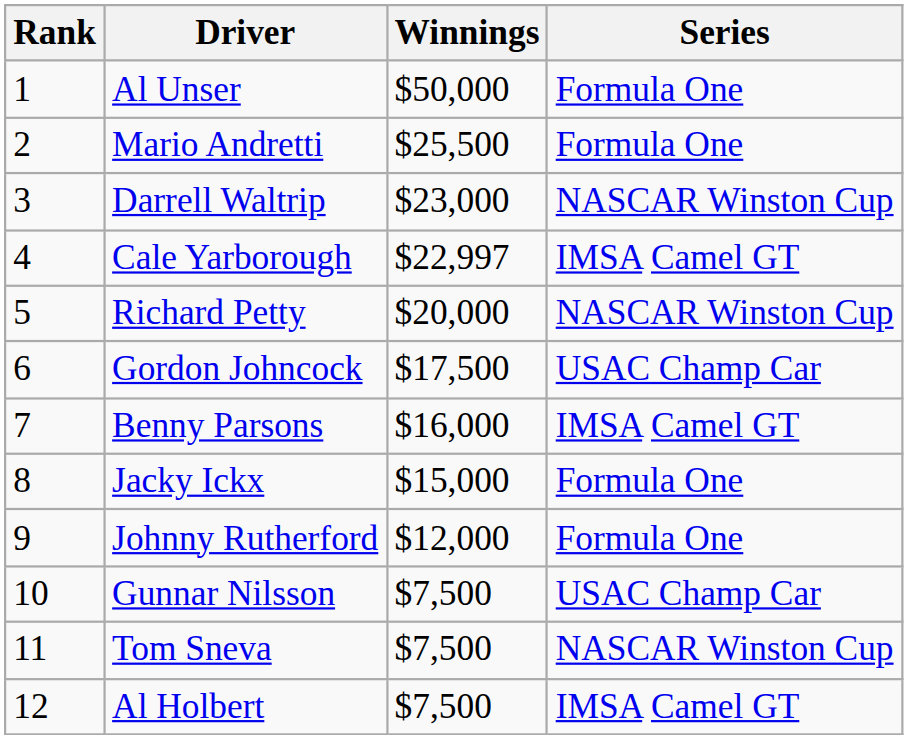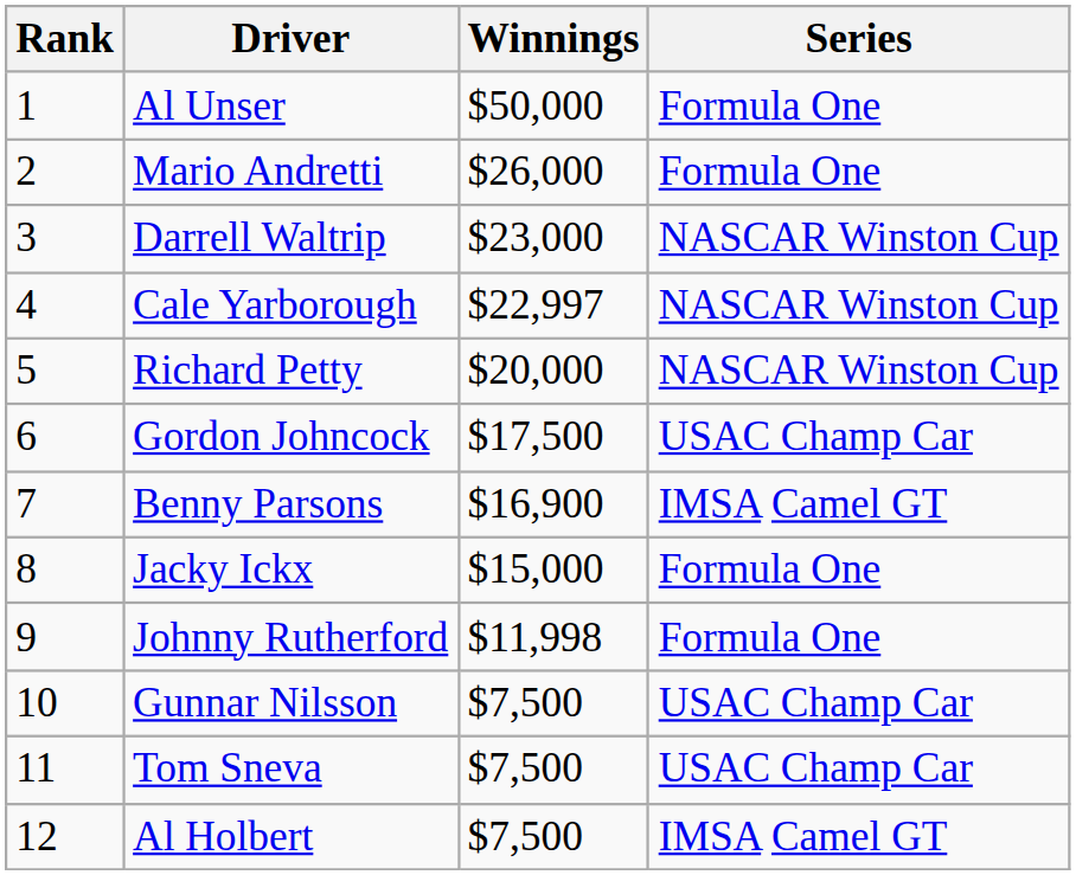Mario Andretti | Winnings: $25,500 -> $26,000
Cale Yarborough | Series: IMSA Camel GT -> NASCAR Winston Cup
Benny Parsons | Winnings: $16,000 -> $16,900
Johnny Rutherford | Winnings: $12,000 -> $11,998
Tom Sneva | Series: NASCAR Winston Cup -> USAC Champ Car
